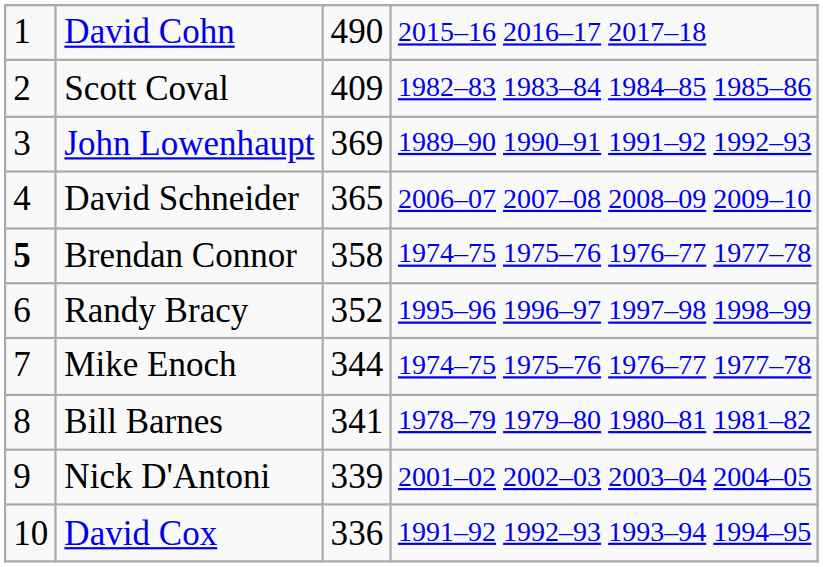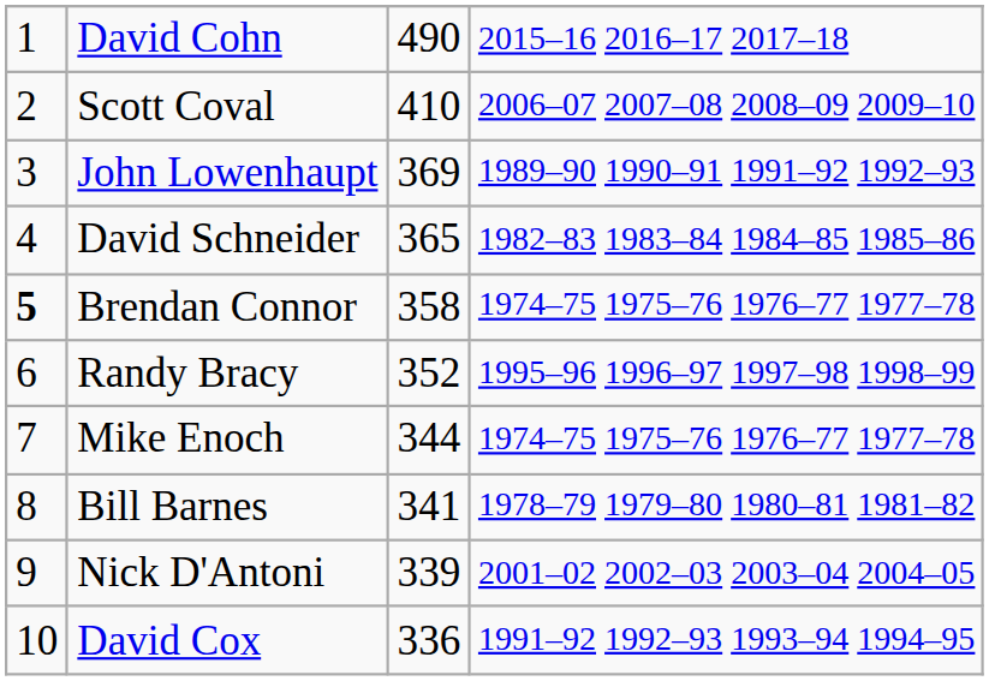Scott Coval | column 3: 409 -> 410
Scott Coval | column 4: 1982–83 1983–84 1984–85 1985–86 -> 2006–07 2007–08 2008–09 2009–10
David Schneider | column 4: 2006–07 2007–08 2008–09 2009–10 -> 1982–83 1983–84 1984–85 1985–86
